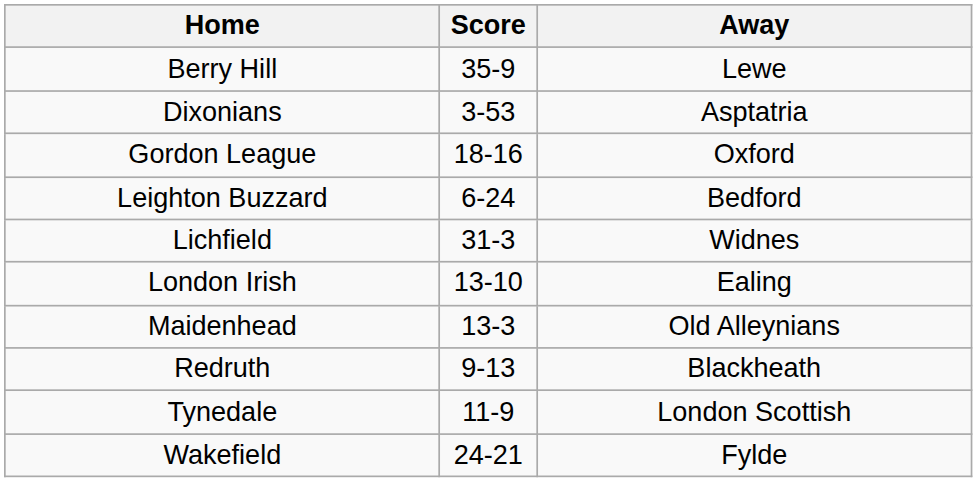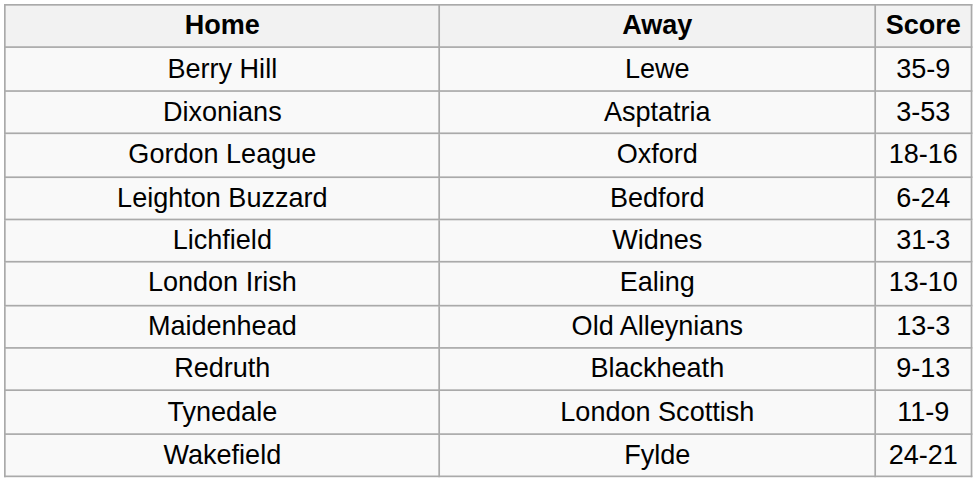columns swapped: Away <-> Score
